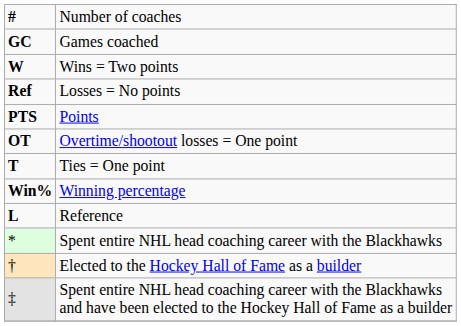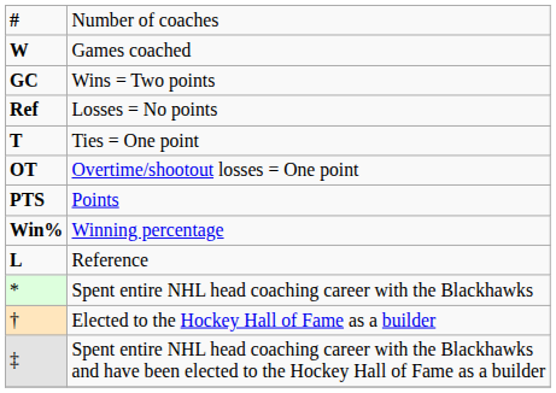Games coached | column 1: GC -> W
Wins = Two points | column 1: W -> GC
rows swapped: Ties = One point <-> Points
